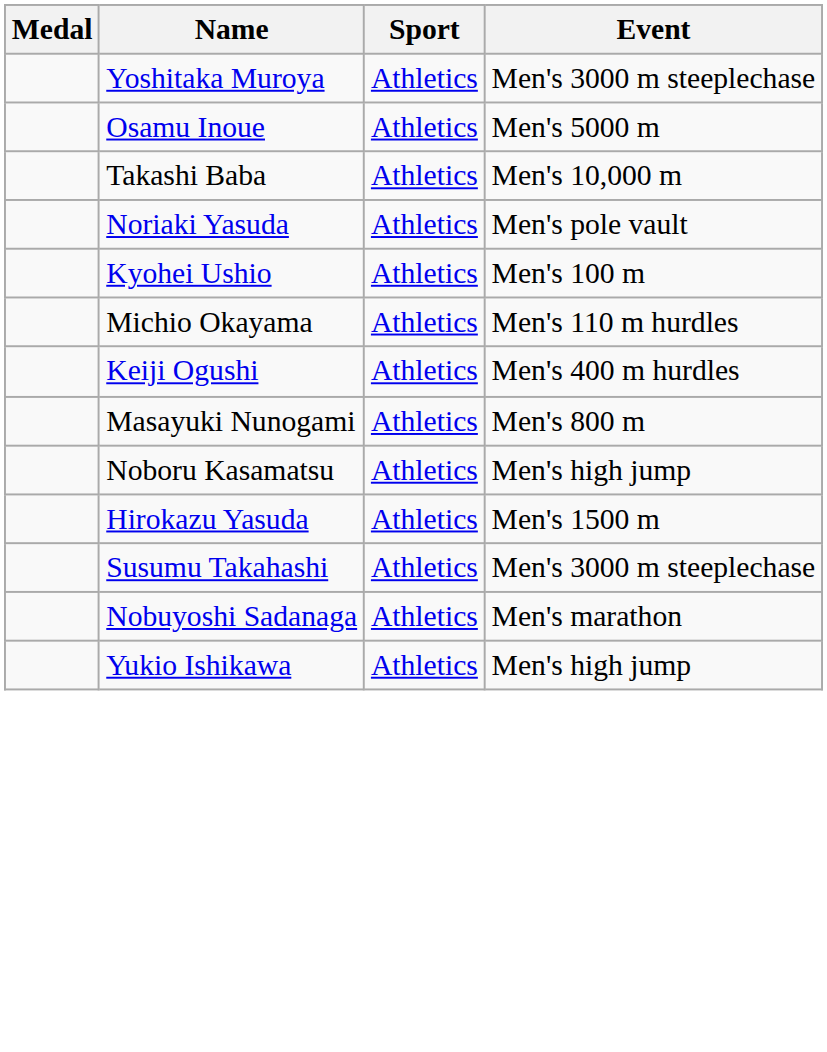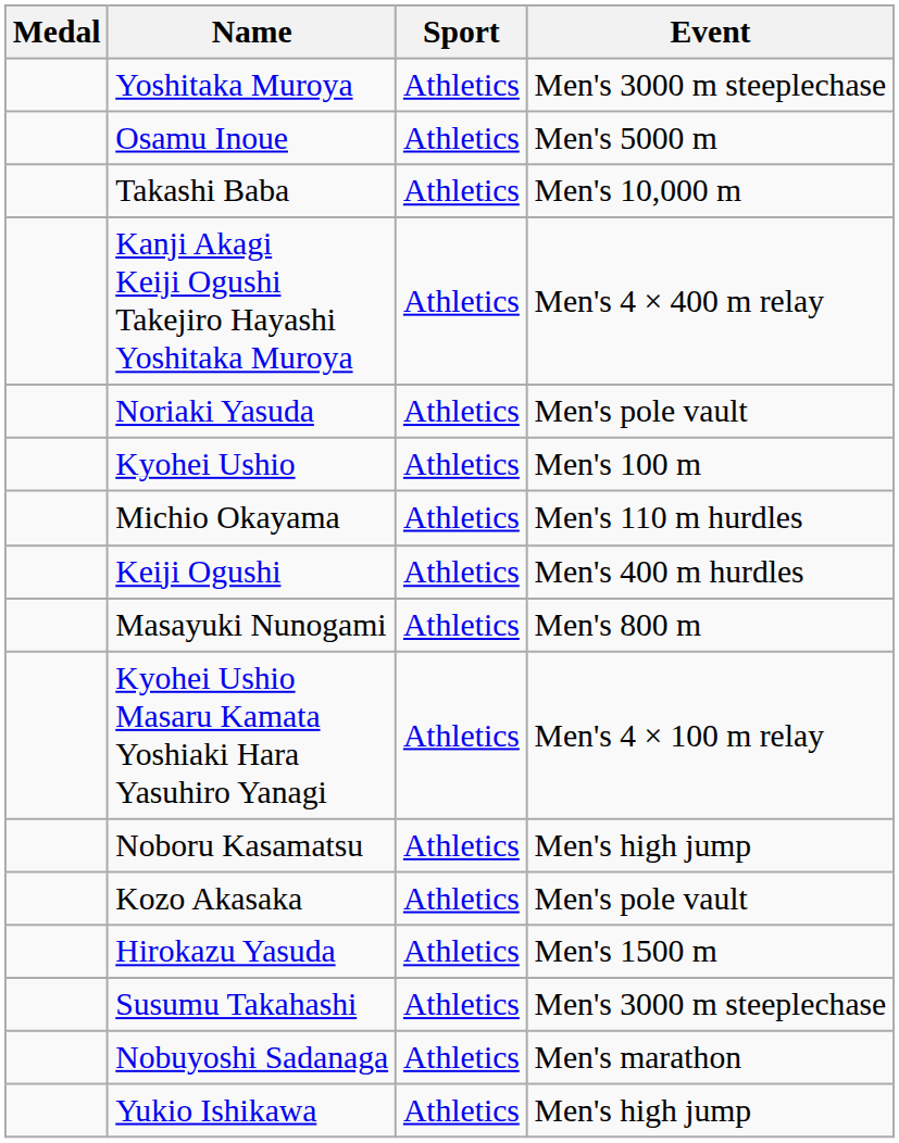+ row: Kanji Akagi Keiji Ogushi Takejiro Hayashi Yoshitaka Muroya | Athletics | Men's 4 × 400 m relay
+ row: Kyohei Ushio Masaru Kamata Yoshiaki Hara Yasuhiro Yanagi | Athletics | Men's 4 × 100 m relay
+ row: Kozo Akasaka | Athletics | Men's pole vault
